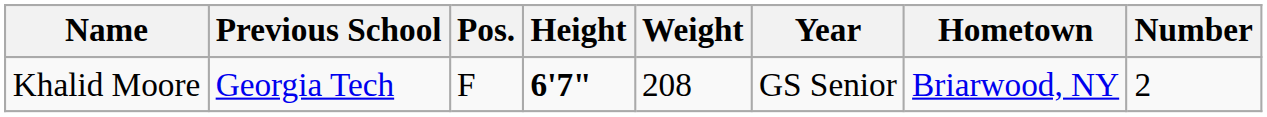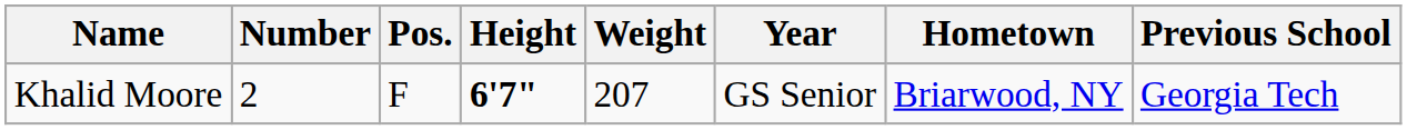columns swapped: Number <-> Previous School
Khalid Moore | Weight: 208 -> 207
